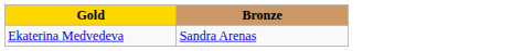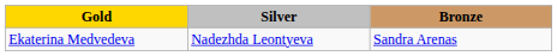+ column: Silver | Nadezhda Leontyeva
